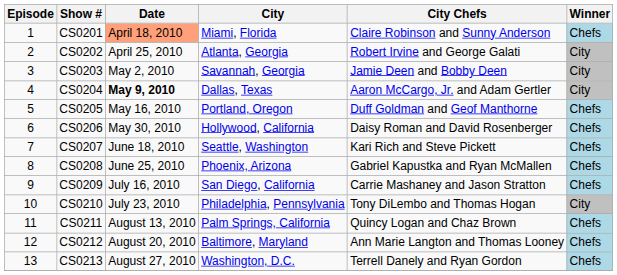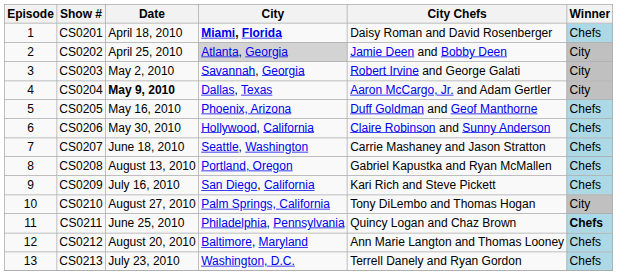CS0201 | Date: lightsalmon background -> no background
CS0201 | City: normal -> bold
CS0201 | City Chefs: Claire Robinson and Sunny Anderson -> Daisy Roman and David Rosenberger
CS0202 | City: no background -> lightgrey background
CS0202 | City Chefs: Robert Irvine and George Galati -> Jamie Deen and Bobby Deen
CS0203 | City Chefs: Jamie Deen and Bobby Deen -> Robert Irvine and George Galati
CS0205 | City: Portland, Oregon -> Phoenix, Arizona
CS0206 | City Chefs: Daisy Roman and David Rosenberger -> Claire Robinson and Sunny Anderson
CS0207 | City Chefs: Kari Rich and Steve Pickett -> Carrie Mashaney and Jason Stratton
CS0208 | Date: June 25, 2010 -> August 13, 2010
CS0208 | City: Phoenix, Arizona -> Portland, Oregon
CS0209 | City Chefs: Carrie Mashaney and Jason Stratton -> Kari Rich and Steve Pickett
CS0210 | Date: July 23, 2010 -> August 27, 2010
CS0210 | City: Philadelphia, Pennsylvania -> Palm Springs, California
CS0211 | Date: August 13, 2010 -> June 25, 2010
CS0211 | City: Palm Springs, California -> Philadelphia, Pennsylvania
CS0211 | Winner: normal -> bold
CS0213 | Date: August 27, 2010 -> July 23, 2010
